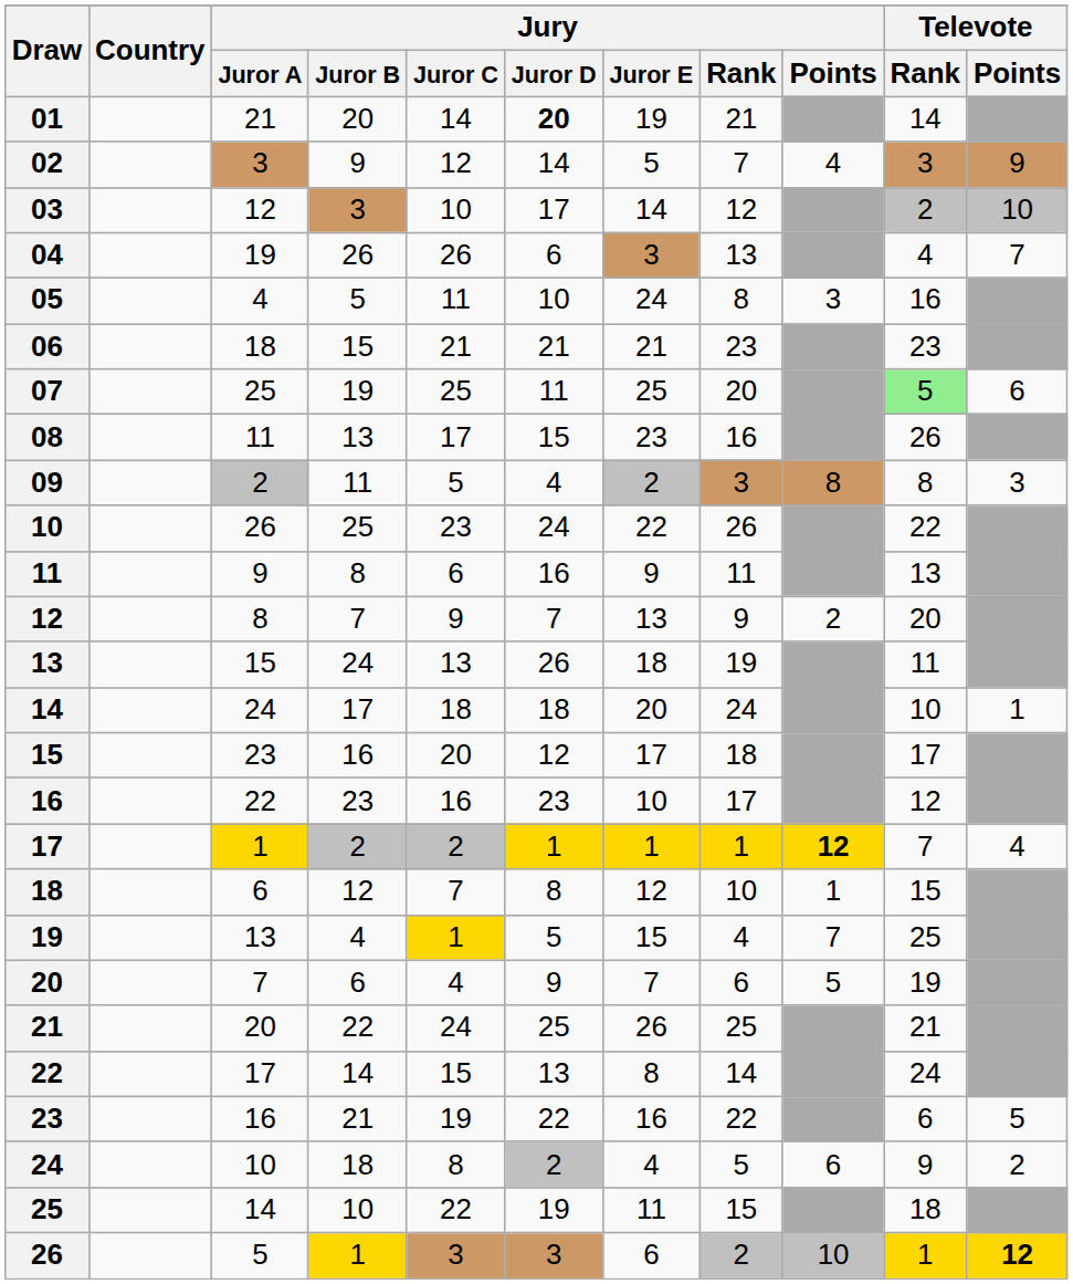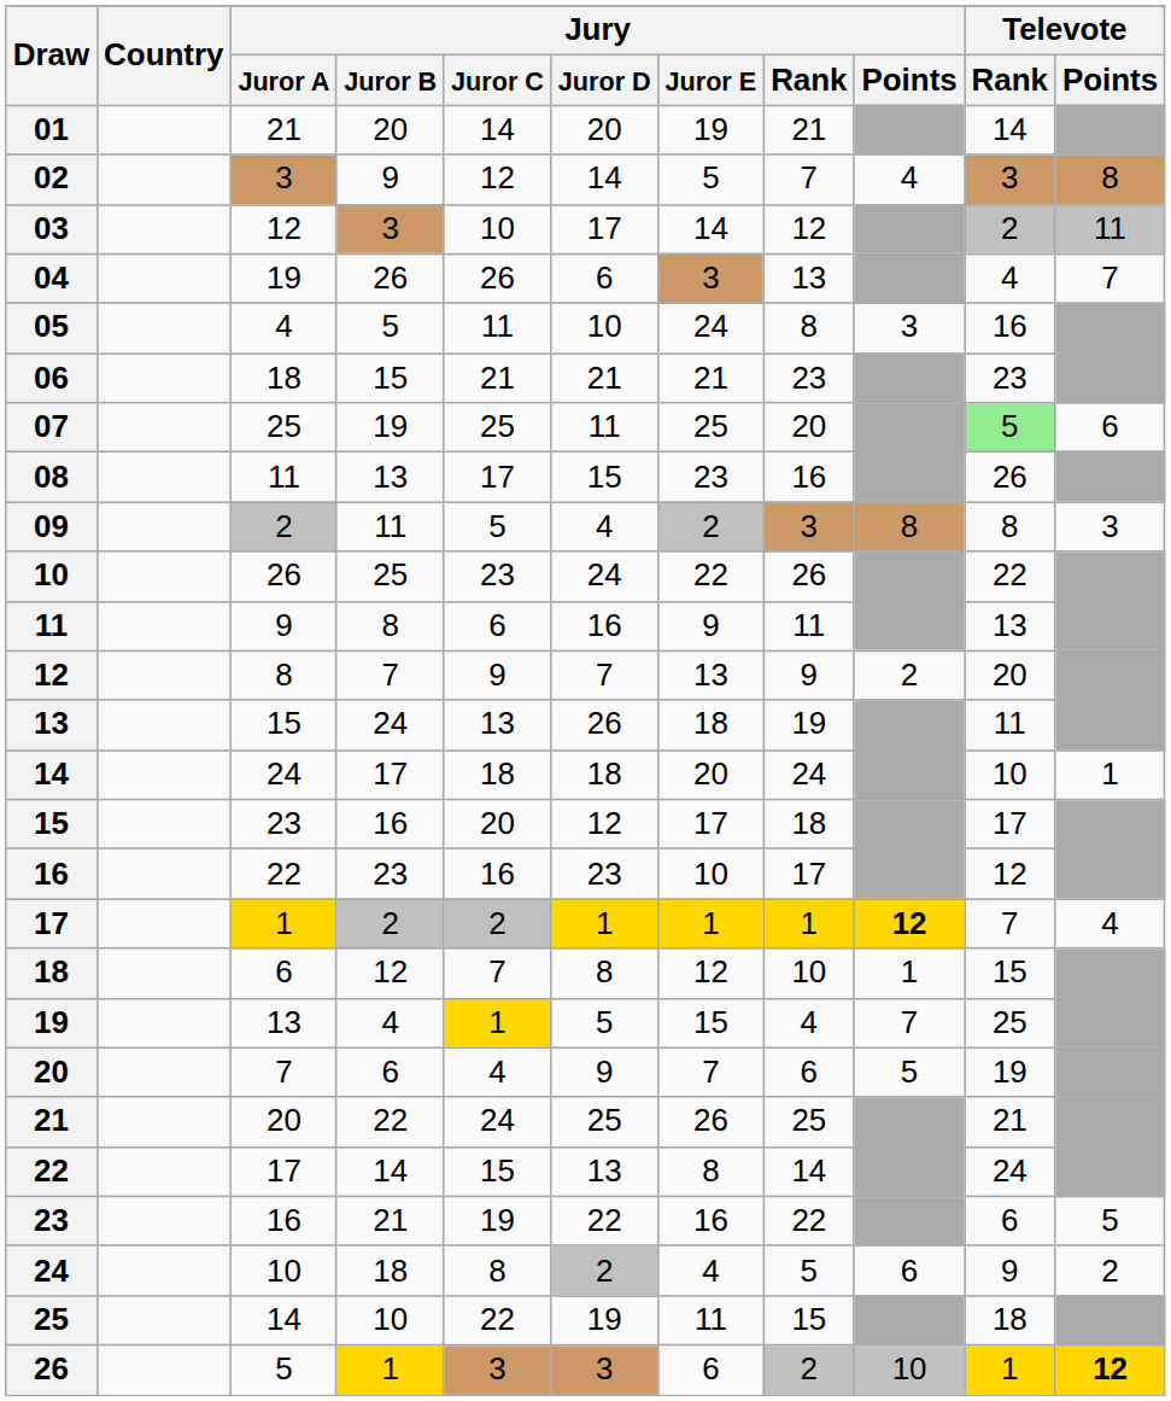01 | Jury / Juror D: bold -> normal
02 | Televote / Points: 9 -> 8
03 | Televote / Points: 10 -> 11
